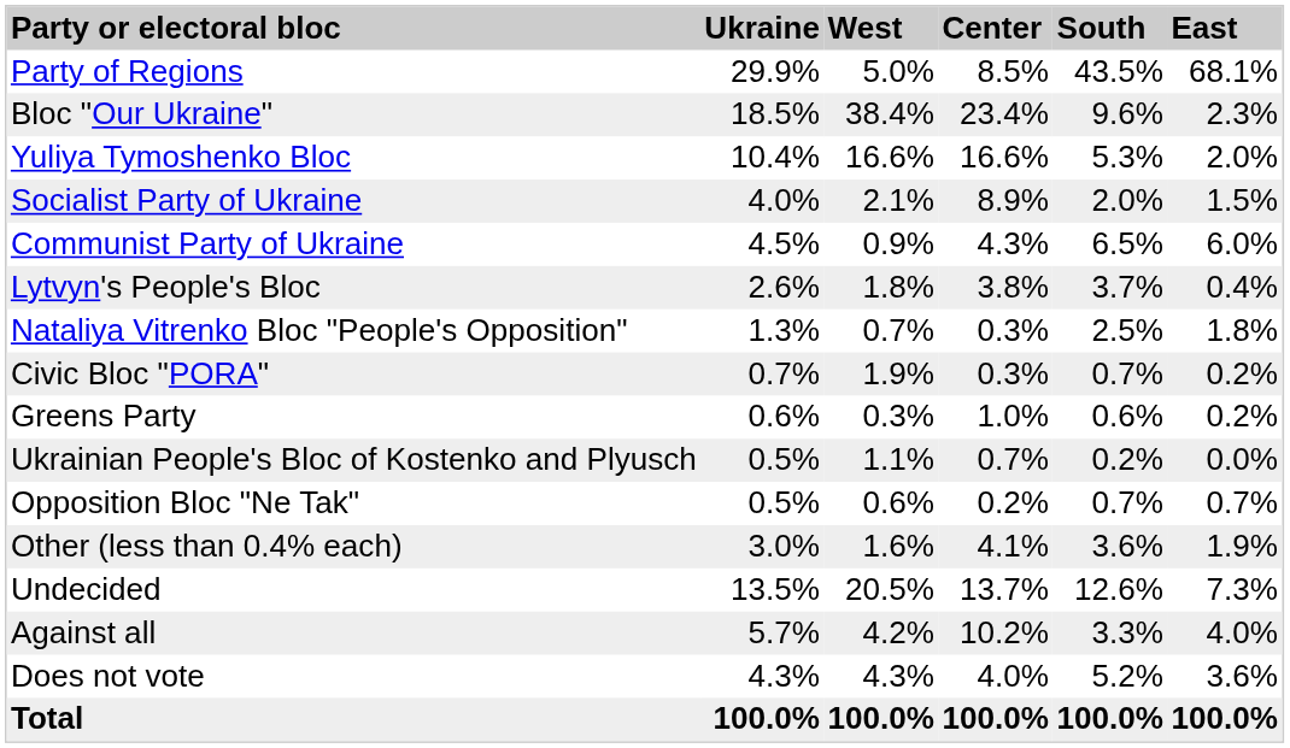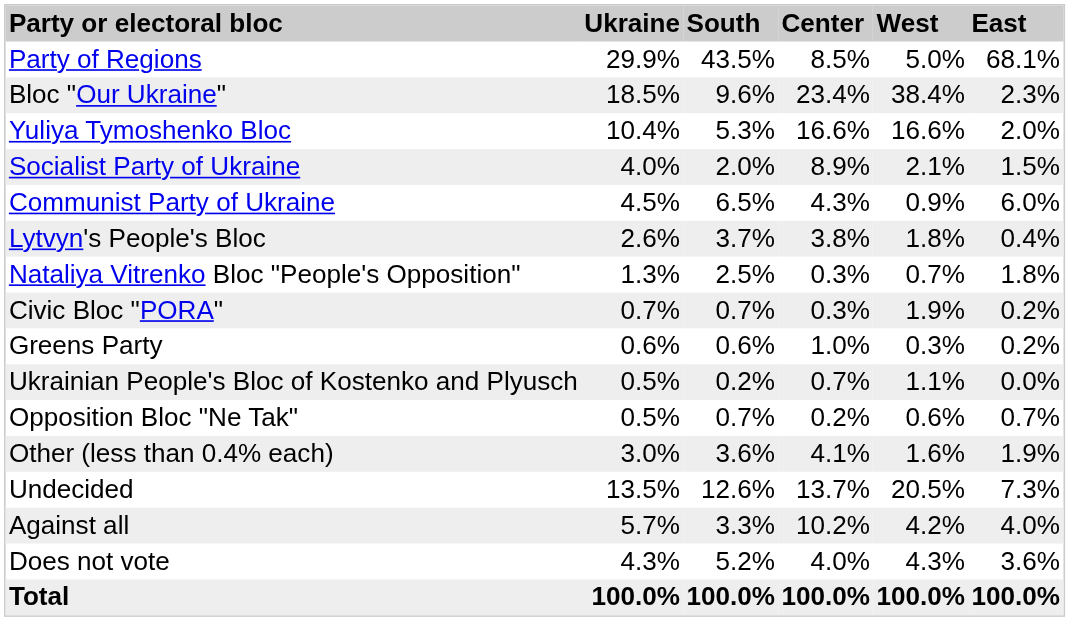columns swapped: West <-> South
